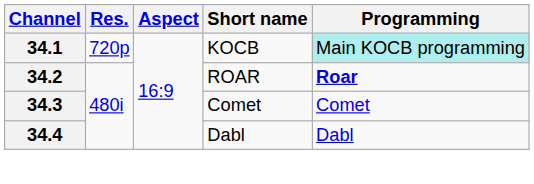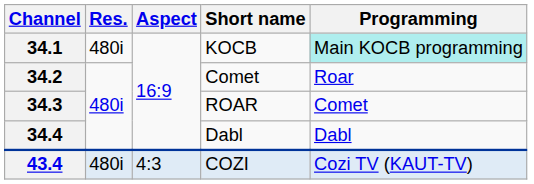34.1 | Res.: 720p -> 480i
34.2 | Short name: ROAR -> Comet
34.2 | Programming: bold -> normal
34.3 | Short name: Comet -> ROAR
+ row: 43.4 | 480i | 4:3 | COZI | Cozi TV (KAUT-TV)
